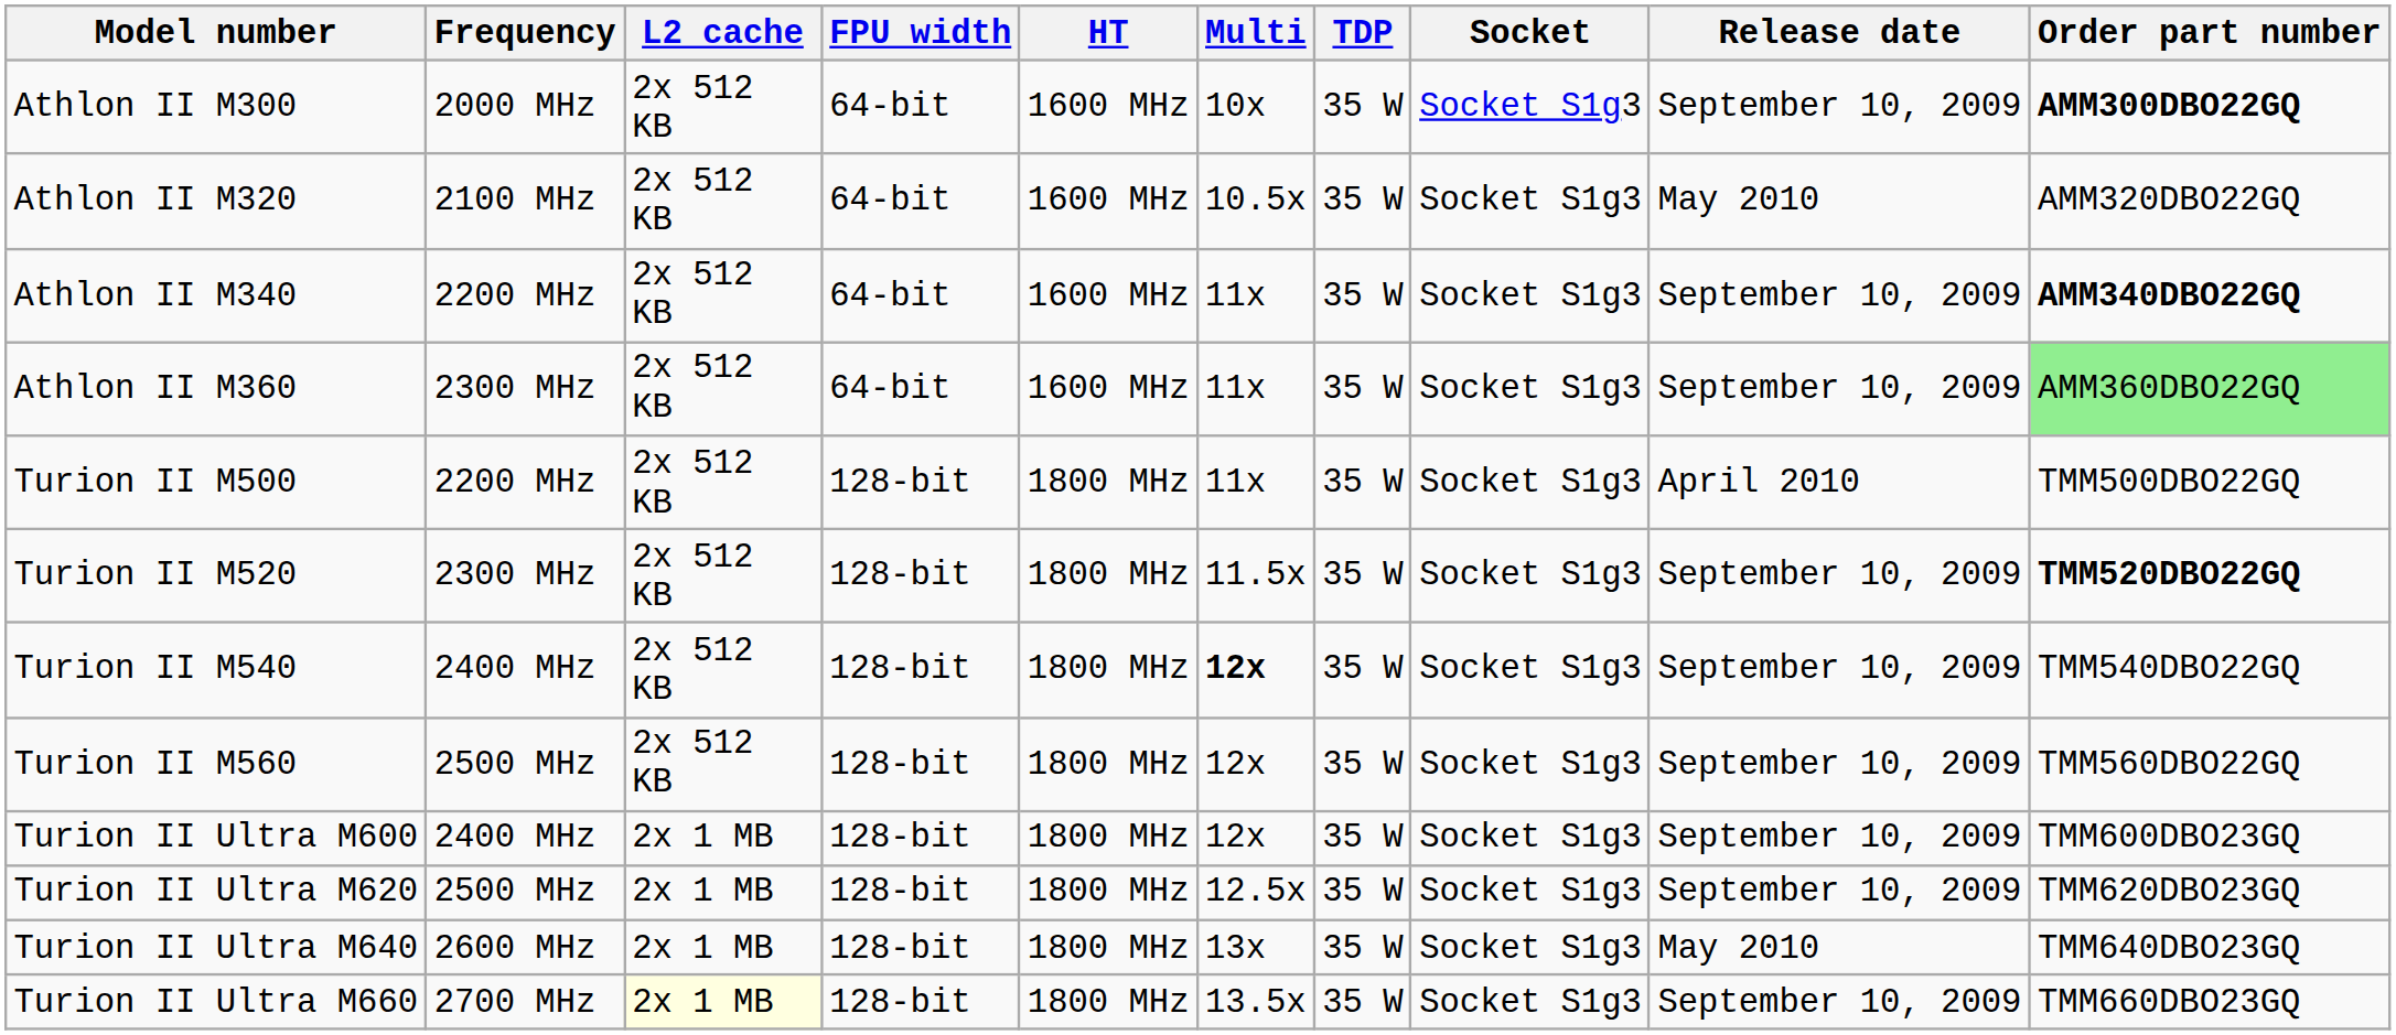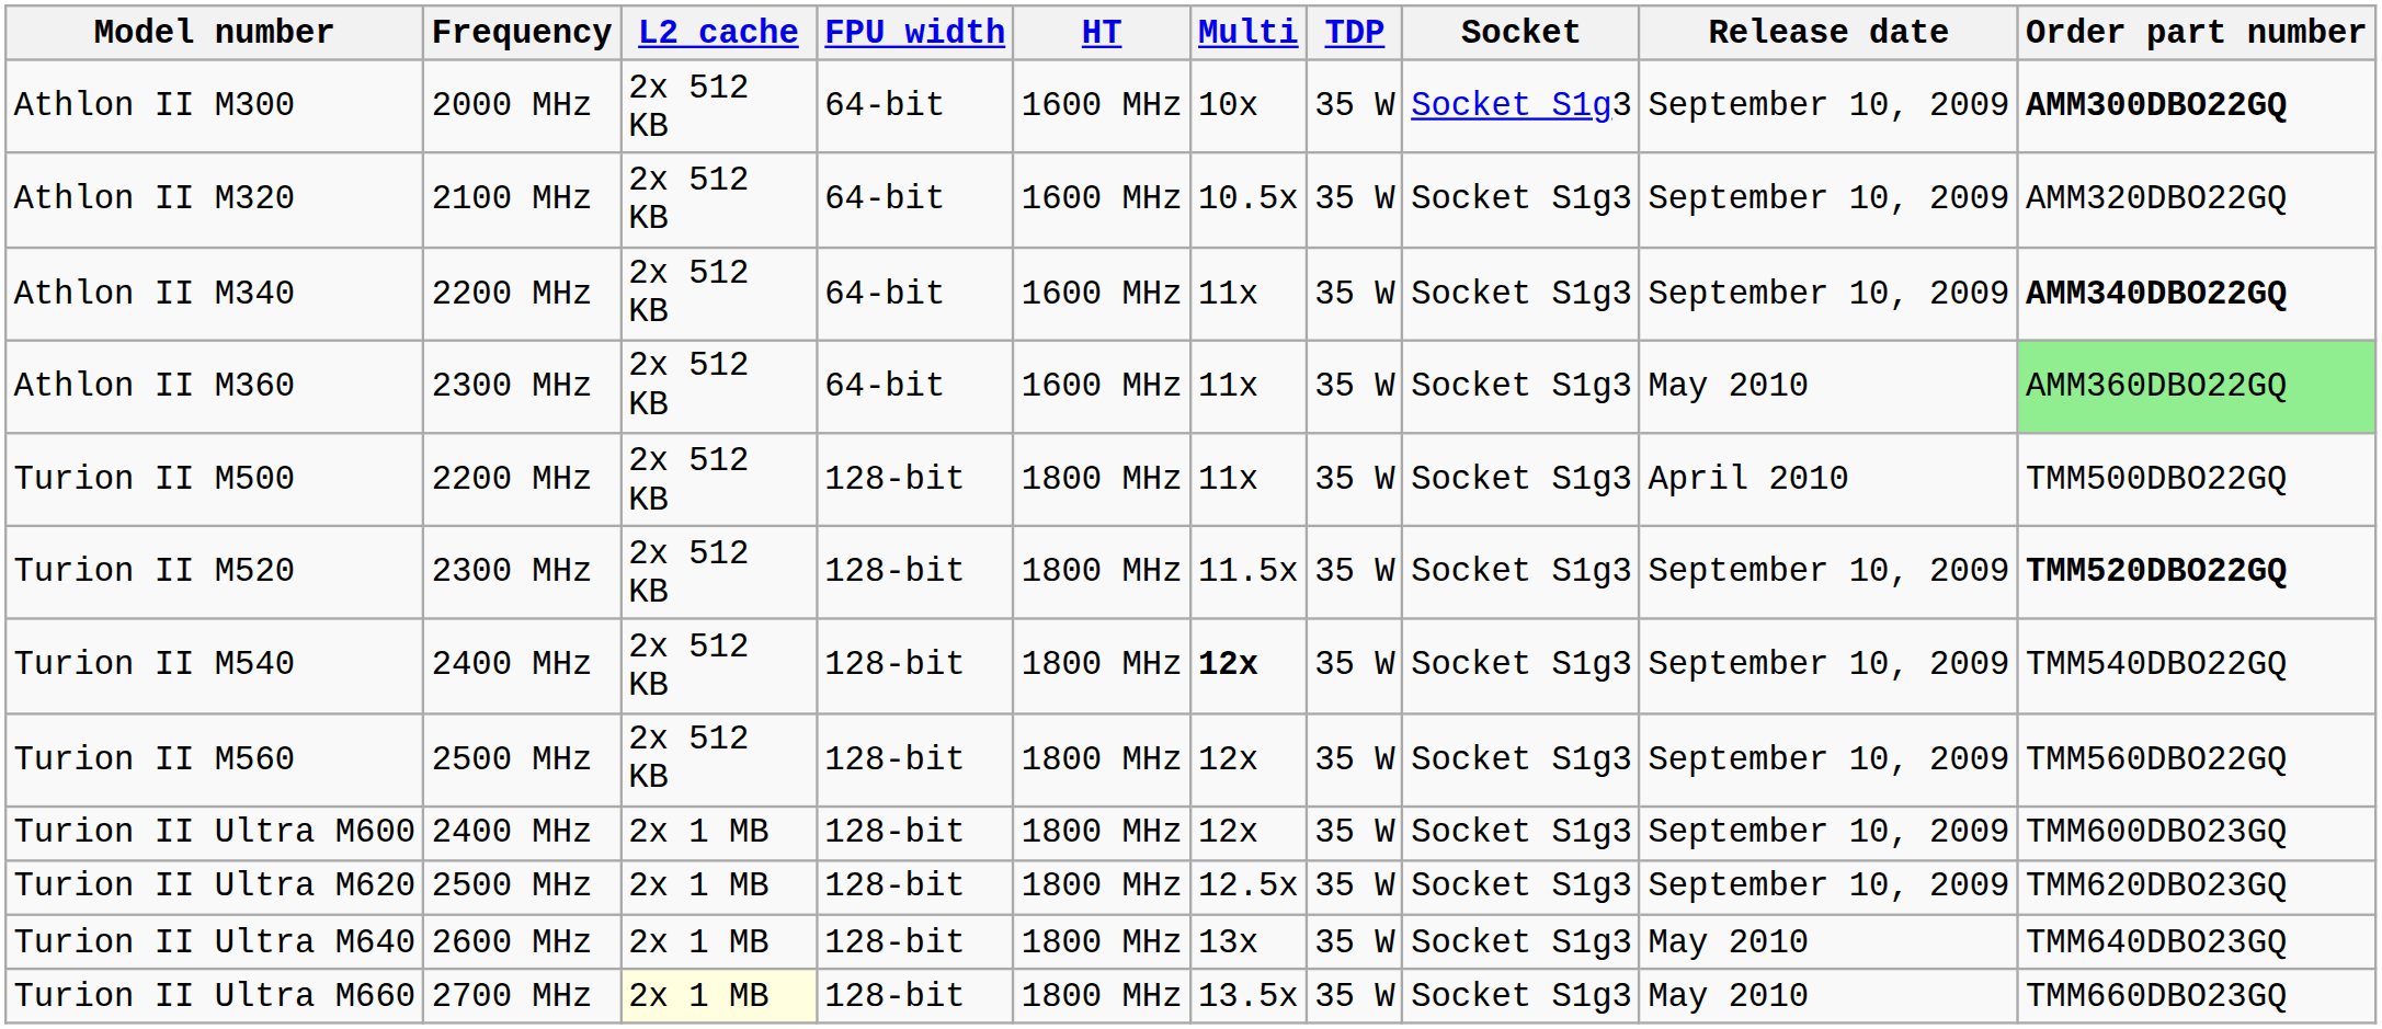Athlon II M320 | Release date: May 2010 -> September 10, 2009
Athlon II M360 | Release date: September 10, 2009 -> May 2010
Turion II Ultra M660 | Release date: September 10, 2009 -> May 2010
